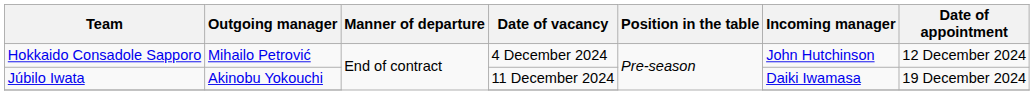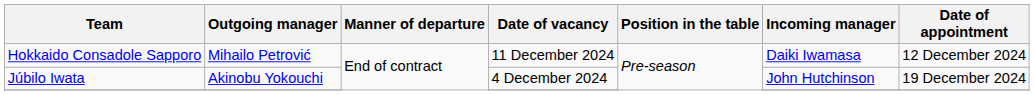Hokkaido Consadole Sapporo | Date of vacancy: 4 December 2024 -> 11 December 2024
Hokkaido Consadole Sapporo | Incoming manager: John Hutchinson -> Daiki Iwamasa
Júbilo Iwata | Date of vacancy: 11 December 2024 -> 4 December 2024
Júbilo Iwata | Incoming manager: Daiki Iwamasa -> John Hutchinson
